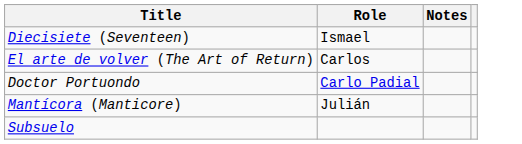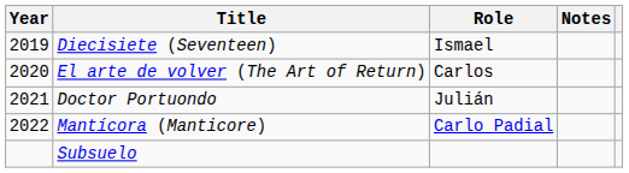+ column: Year | 2019 | 2020 | 2021 | 2022
Doctor Portuondo | Role: Carlo Padial -> Julián
Mantícora (Manticore) | Role: Julián -> Carlo Padial
